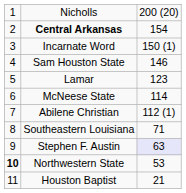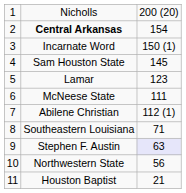Sam Houston State | column 3: 146 -> 145
McNeese State | column 3: 114 -> 111
Northwestern State | column 1: bold -> normal
Northwestern State | column 3: 53 -> 56
